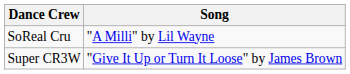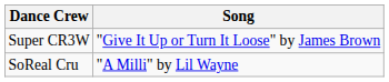rows swapped: Super CR3W <-> SoReal Cru
